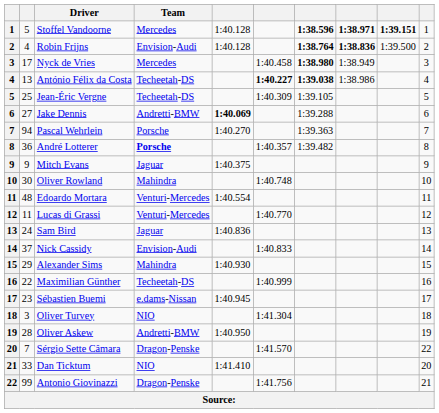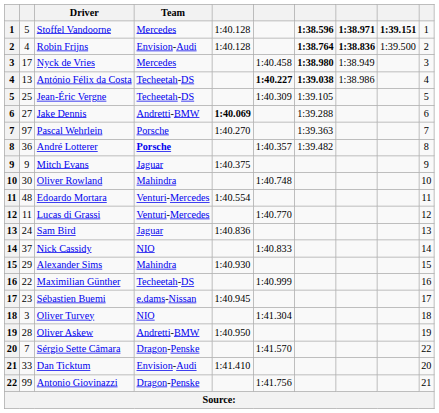Pascal Wehrlein | column 2: 94 -> 97
Nick Cassidy | Team: Envision-Audi -> NIO
Dan Ticktum | Team: NIO -> Envision-Audi
